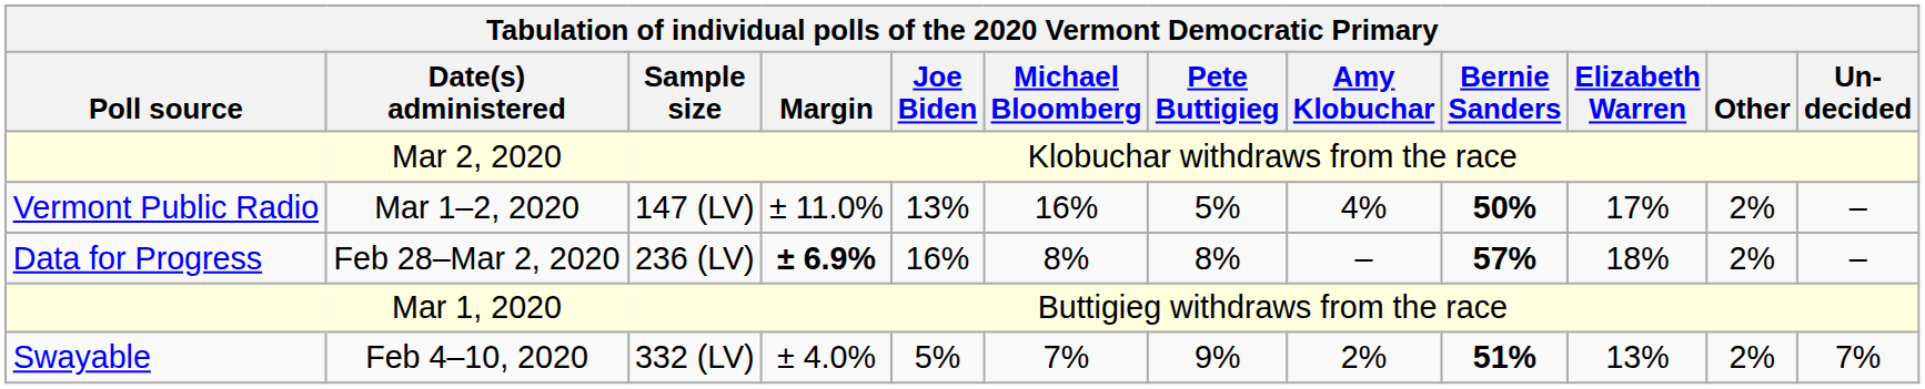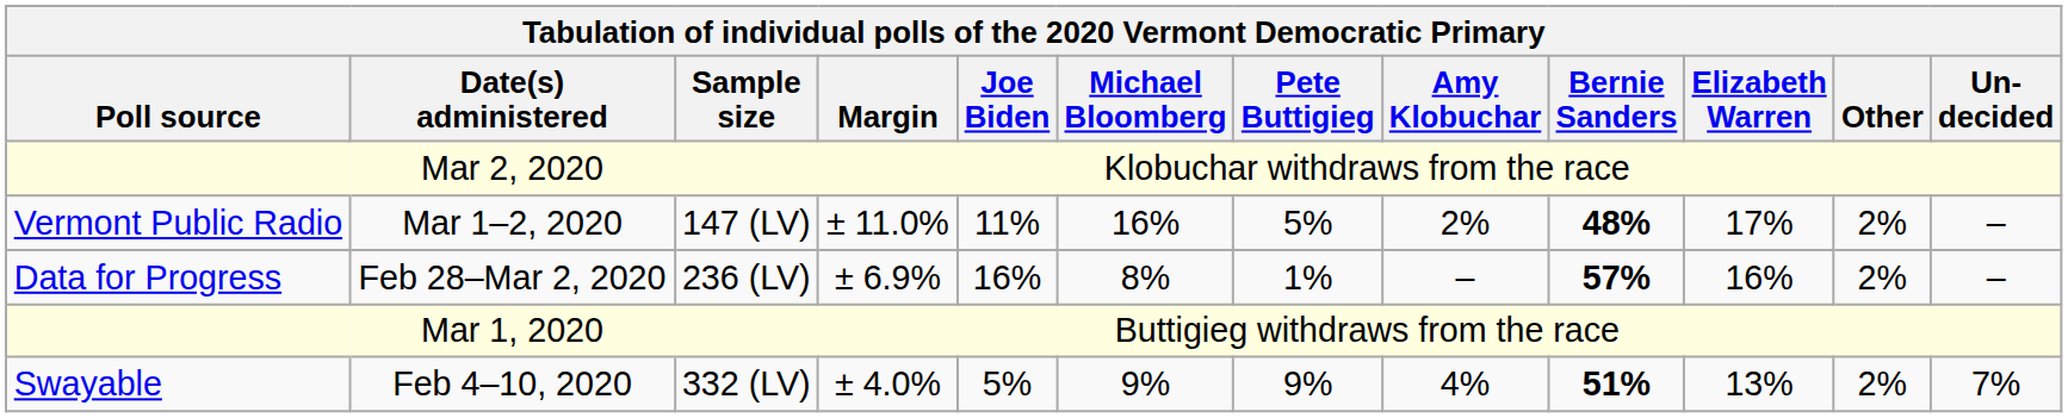Mar 1–2, 2020 | Joe Biden: 13% -> 11%
Mar 1–2, 2020 | Amy Klobuchar: 4% -> 2%
Mar 1–2, 2020 | Bernie Sanders: 50% -> 48%
Feb 28–Mar 2, 2020 | Margin: bold -> normal
Feb 28–Mar 2, 2020 | Pete Buttigieg: 8% -> 1%
Feb 28–Mar 2, 2020 | Elizabeth Warren: 18% -> 16%
Feb 4–10, 2020 | Michael Bloomberg: 7% -> 9%
Feb 4–10, 2020 | Amy Klobuchar: 2% -> 4%
